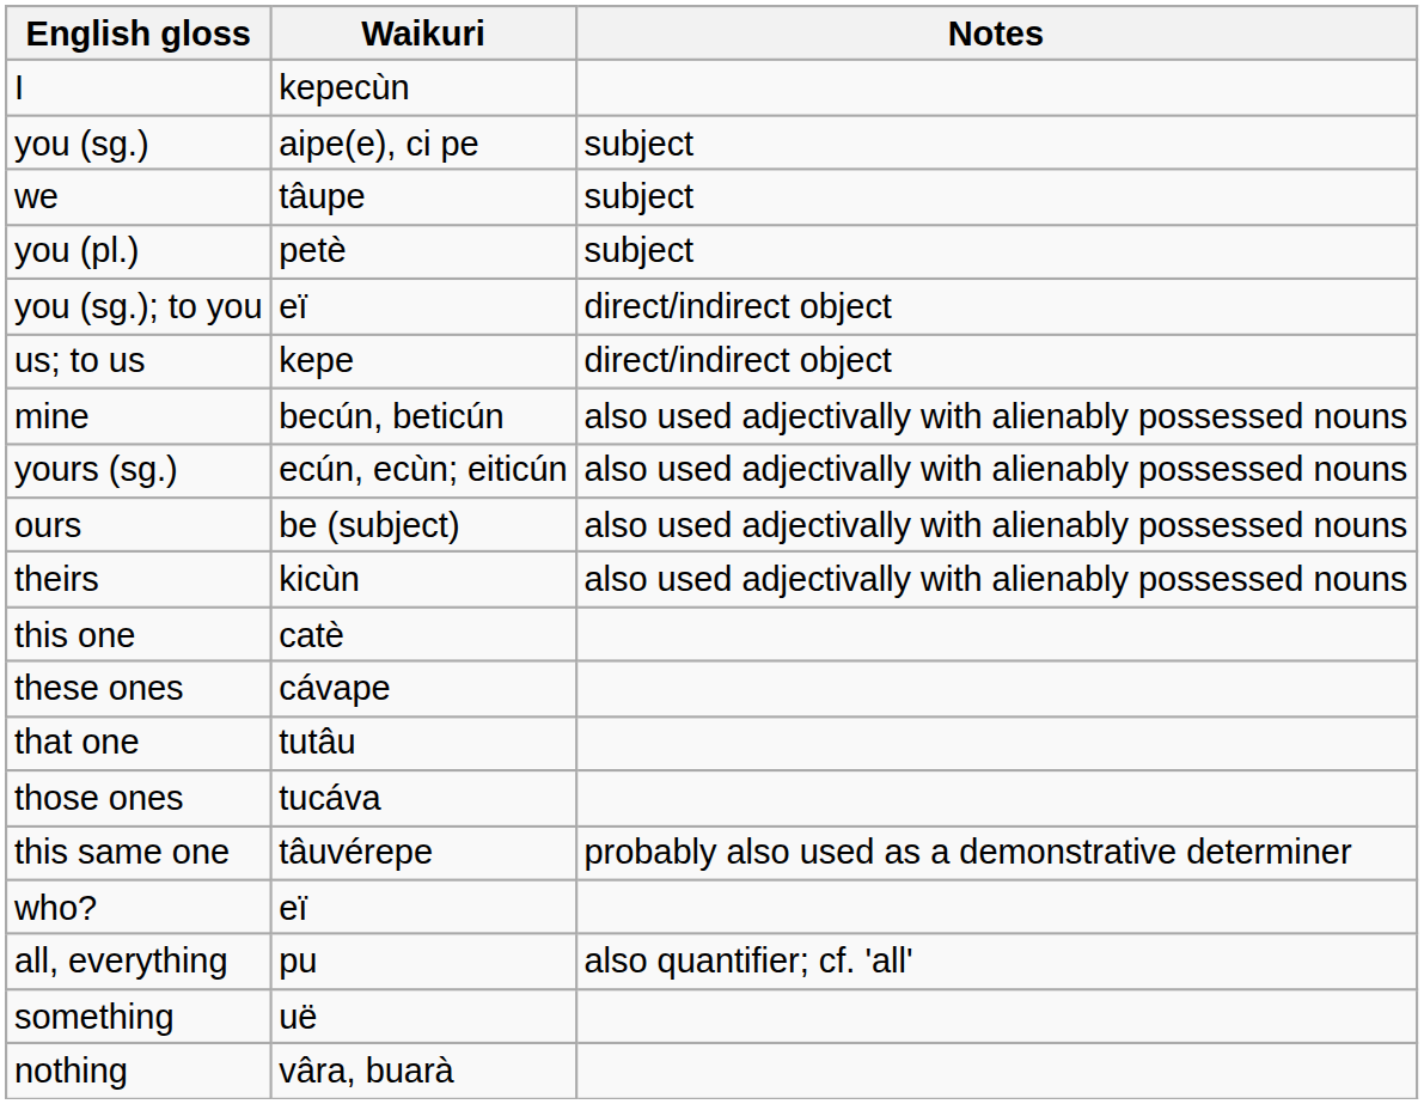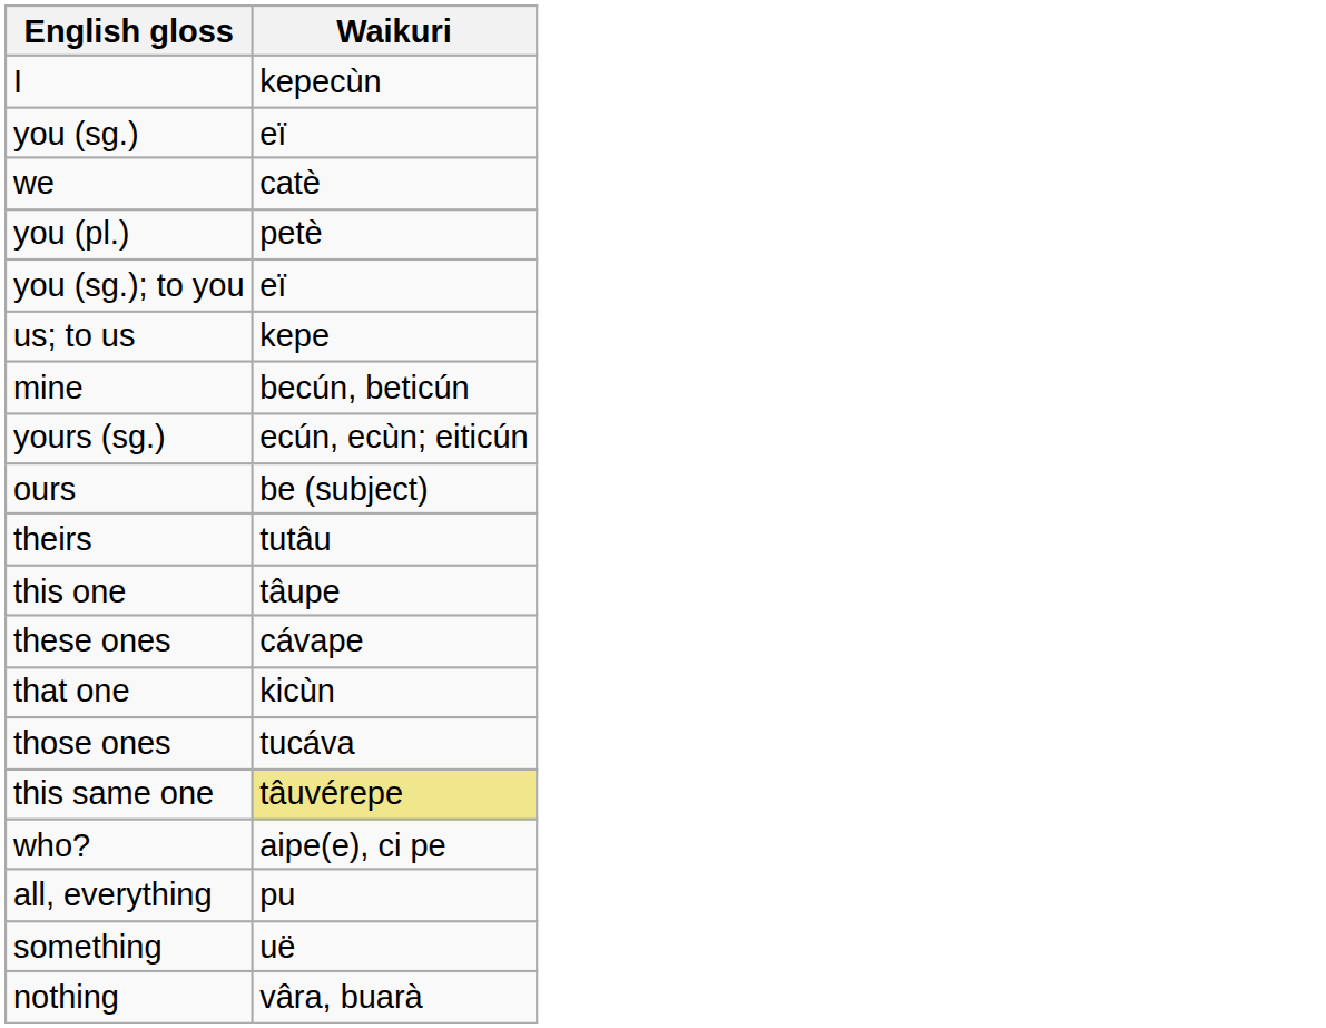- column: Notes | subject | subject | subject | direct/indirect object | direct/indirect object | also used adjectivally with alienably possessed nouns | also used adjectivally with alienably possessed nouns | also used adjectivally with alienably possessed nouns | also used adjectivally with alienably possessed nouns | probably also used as a demonstrative determiner | also quantifier; cf. 'all'
you (sg.) | Waikuri: aipe(e), ci pe -> eï
we | Waikuri: tâupe -> catè
theirs | Waikuri: kicùn -> tutâu
this one | Waikuri: catè -> tâupe
that one | Waikuri: tutâu -> kicùn
this same one | Waikuri: no background -> khaki background
who? | Waikuri: eï -> aipe(e), ci pe
